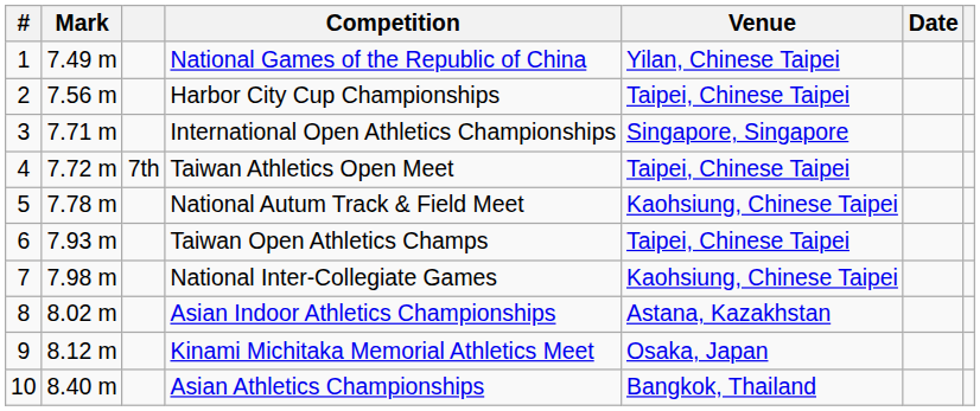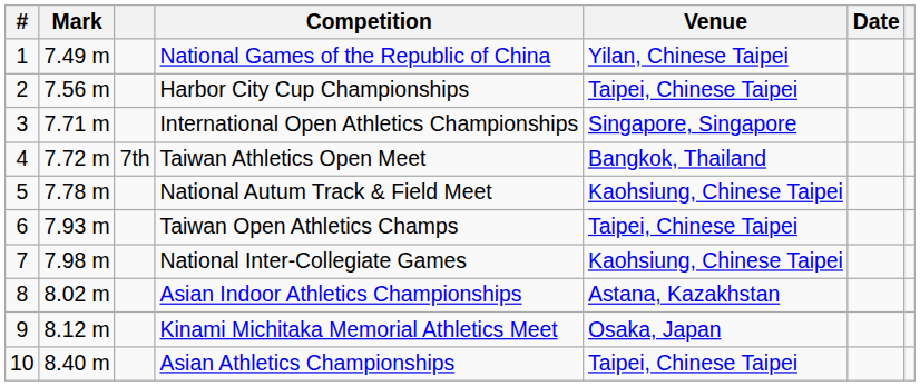Taiwan Athletics Open Meet | Venue: Taipei, Chinese Taipei -> Bangkok, Thailand
Asian Athletics Championships | Venue: Bangkok, Thailand -> Taipei, Chinese Taipei
